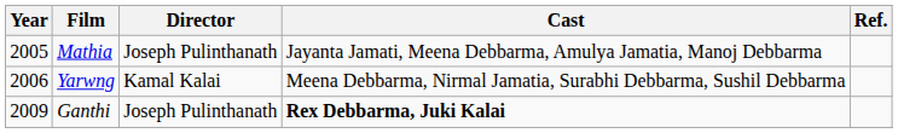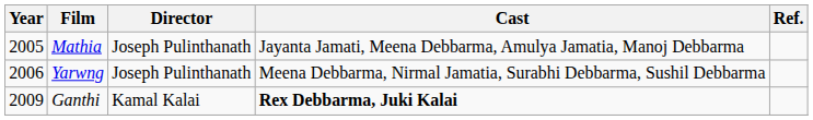Yarwng | Director: Kamal Kalai -> Joseph Pulinthanath
Ganthi | Director: Joseph Pulinthanath -> Kamal Kalai
